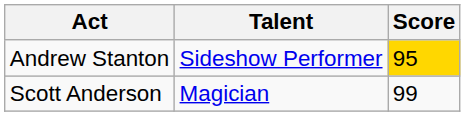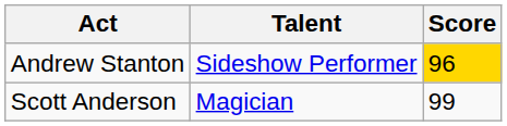Andrew Stanton | Score: 95 -> 96
